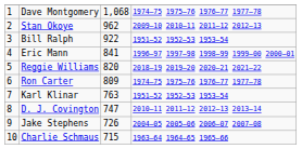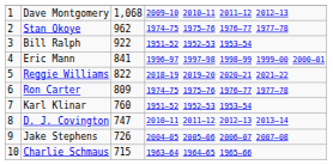Dave Montgomery | column 4: 1974–75 1975–76 1976–77 1977–78 -> 2009–10 2010–11 2011–12 2012–13
Stan Okoye | column 4: 2009–10 2010–11 2011–12 2012–13 -> 1974–75 1975–76 1976–77 1977–78
Reggie Williams | column 3: 820 -> 822
Karl Klinar | column 3: 763 -> 760
